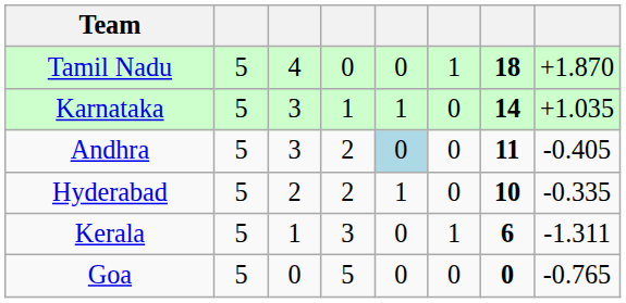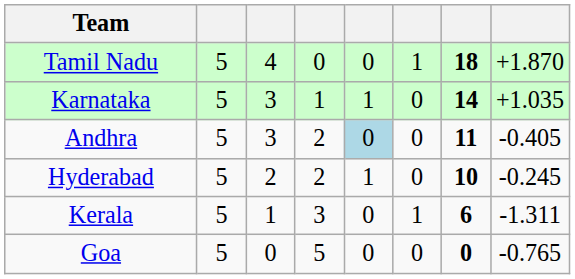Hyderabad | column 8: -0.335 -> -0.245
